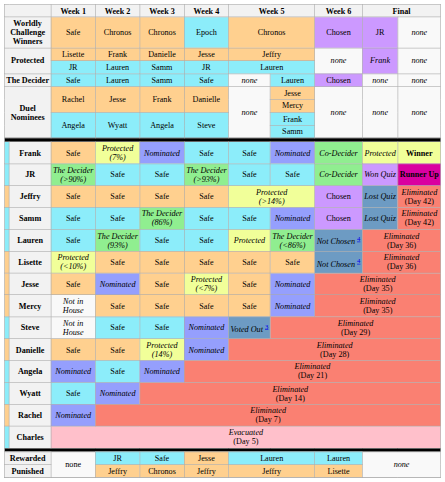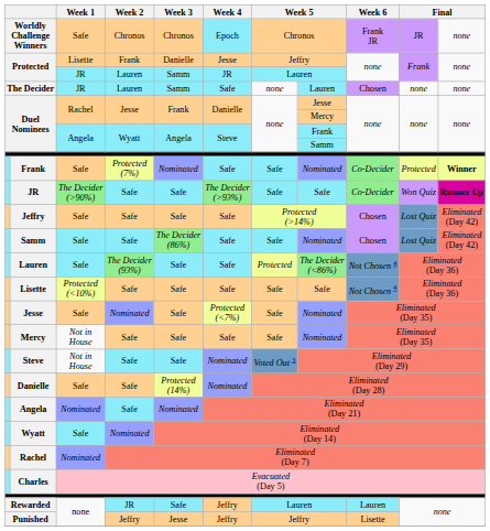Worldly Challenge Winners | Week 6: Chosen -> Frank JR
The Decider | Week 1: Safe -> JR
Rewarded | Week 4: Jesse -> Jeffry
Punished | Week 3: Chronos -> Jesse
